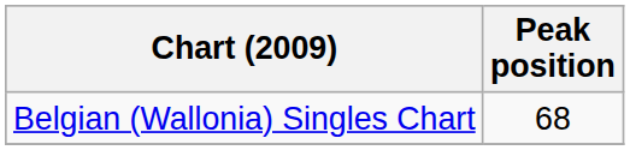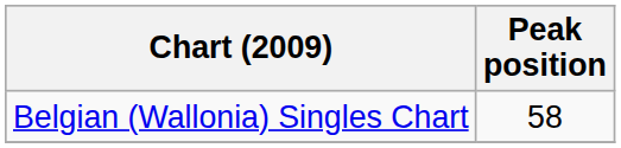Belgian (Wallonia) Singles Chart | Peak position: 68 -> 58
